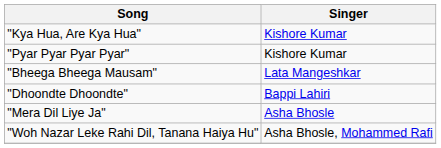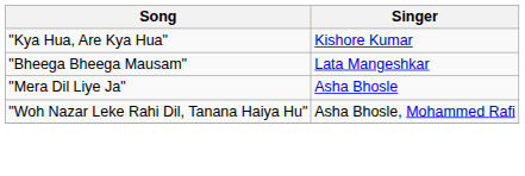- row: "Pyar Pyar Pyar Pyar" | Kishore Kumar
- row: "Dhoondte Dhoondte" | Bappi Lahiri
